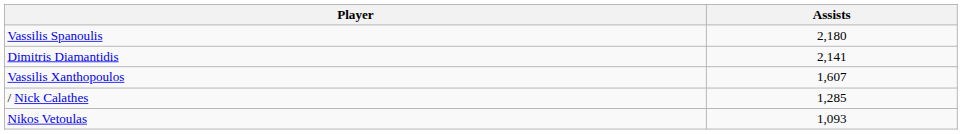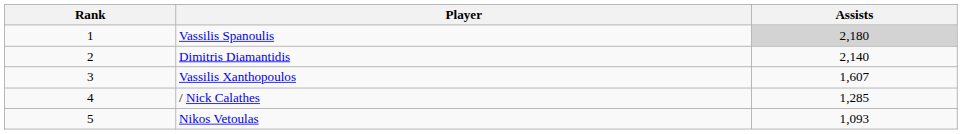+ column: Rank | 1 | 2 | 3 | 4 | 5
Vassilis Spanoulis | Assists: no background -> lightgrey background
Dimitris Diamantidis | Assists: 2,141 -> 2,140
